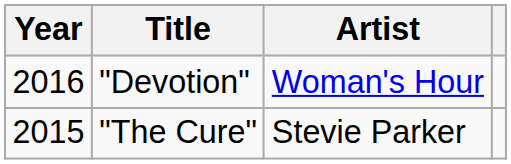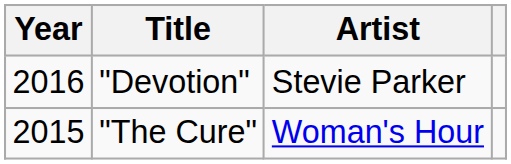"Devotion" | Artist: Woman's Hour -> Stevie Parker
"The Cure" | Artist: Stevie Parker -> Woman's Hour
